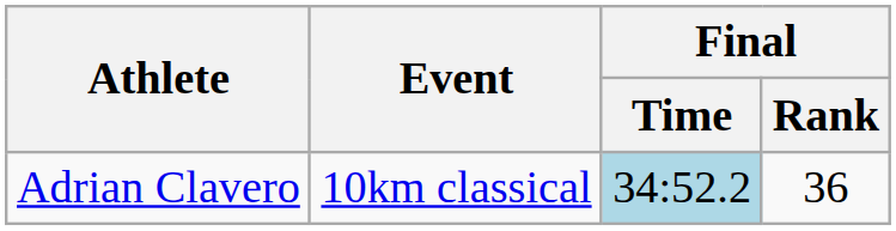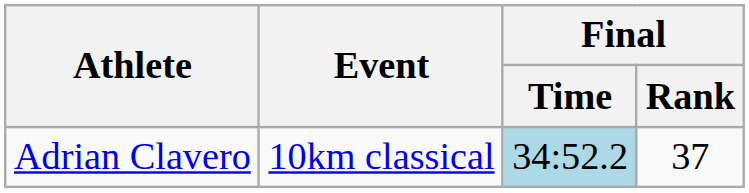Adrian Clavero | Final / Rank: 36 -> 37
